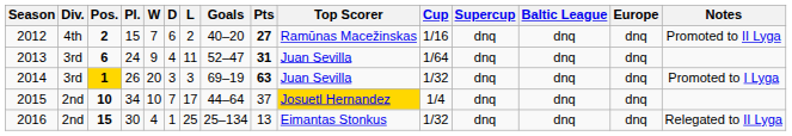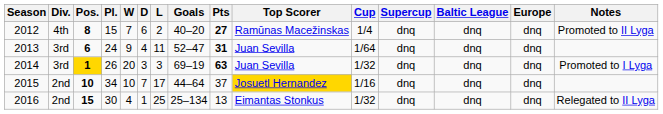2012 | Pos.: 2 -> 8
2012 | Cup: 1/16 -> 1/4
2015 | Cup: 1/4 -> 1/16
